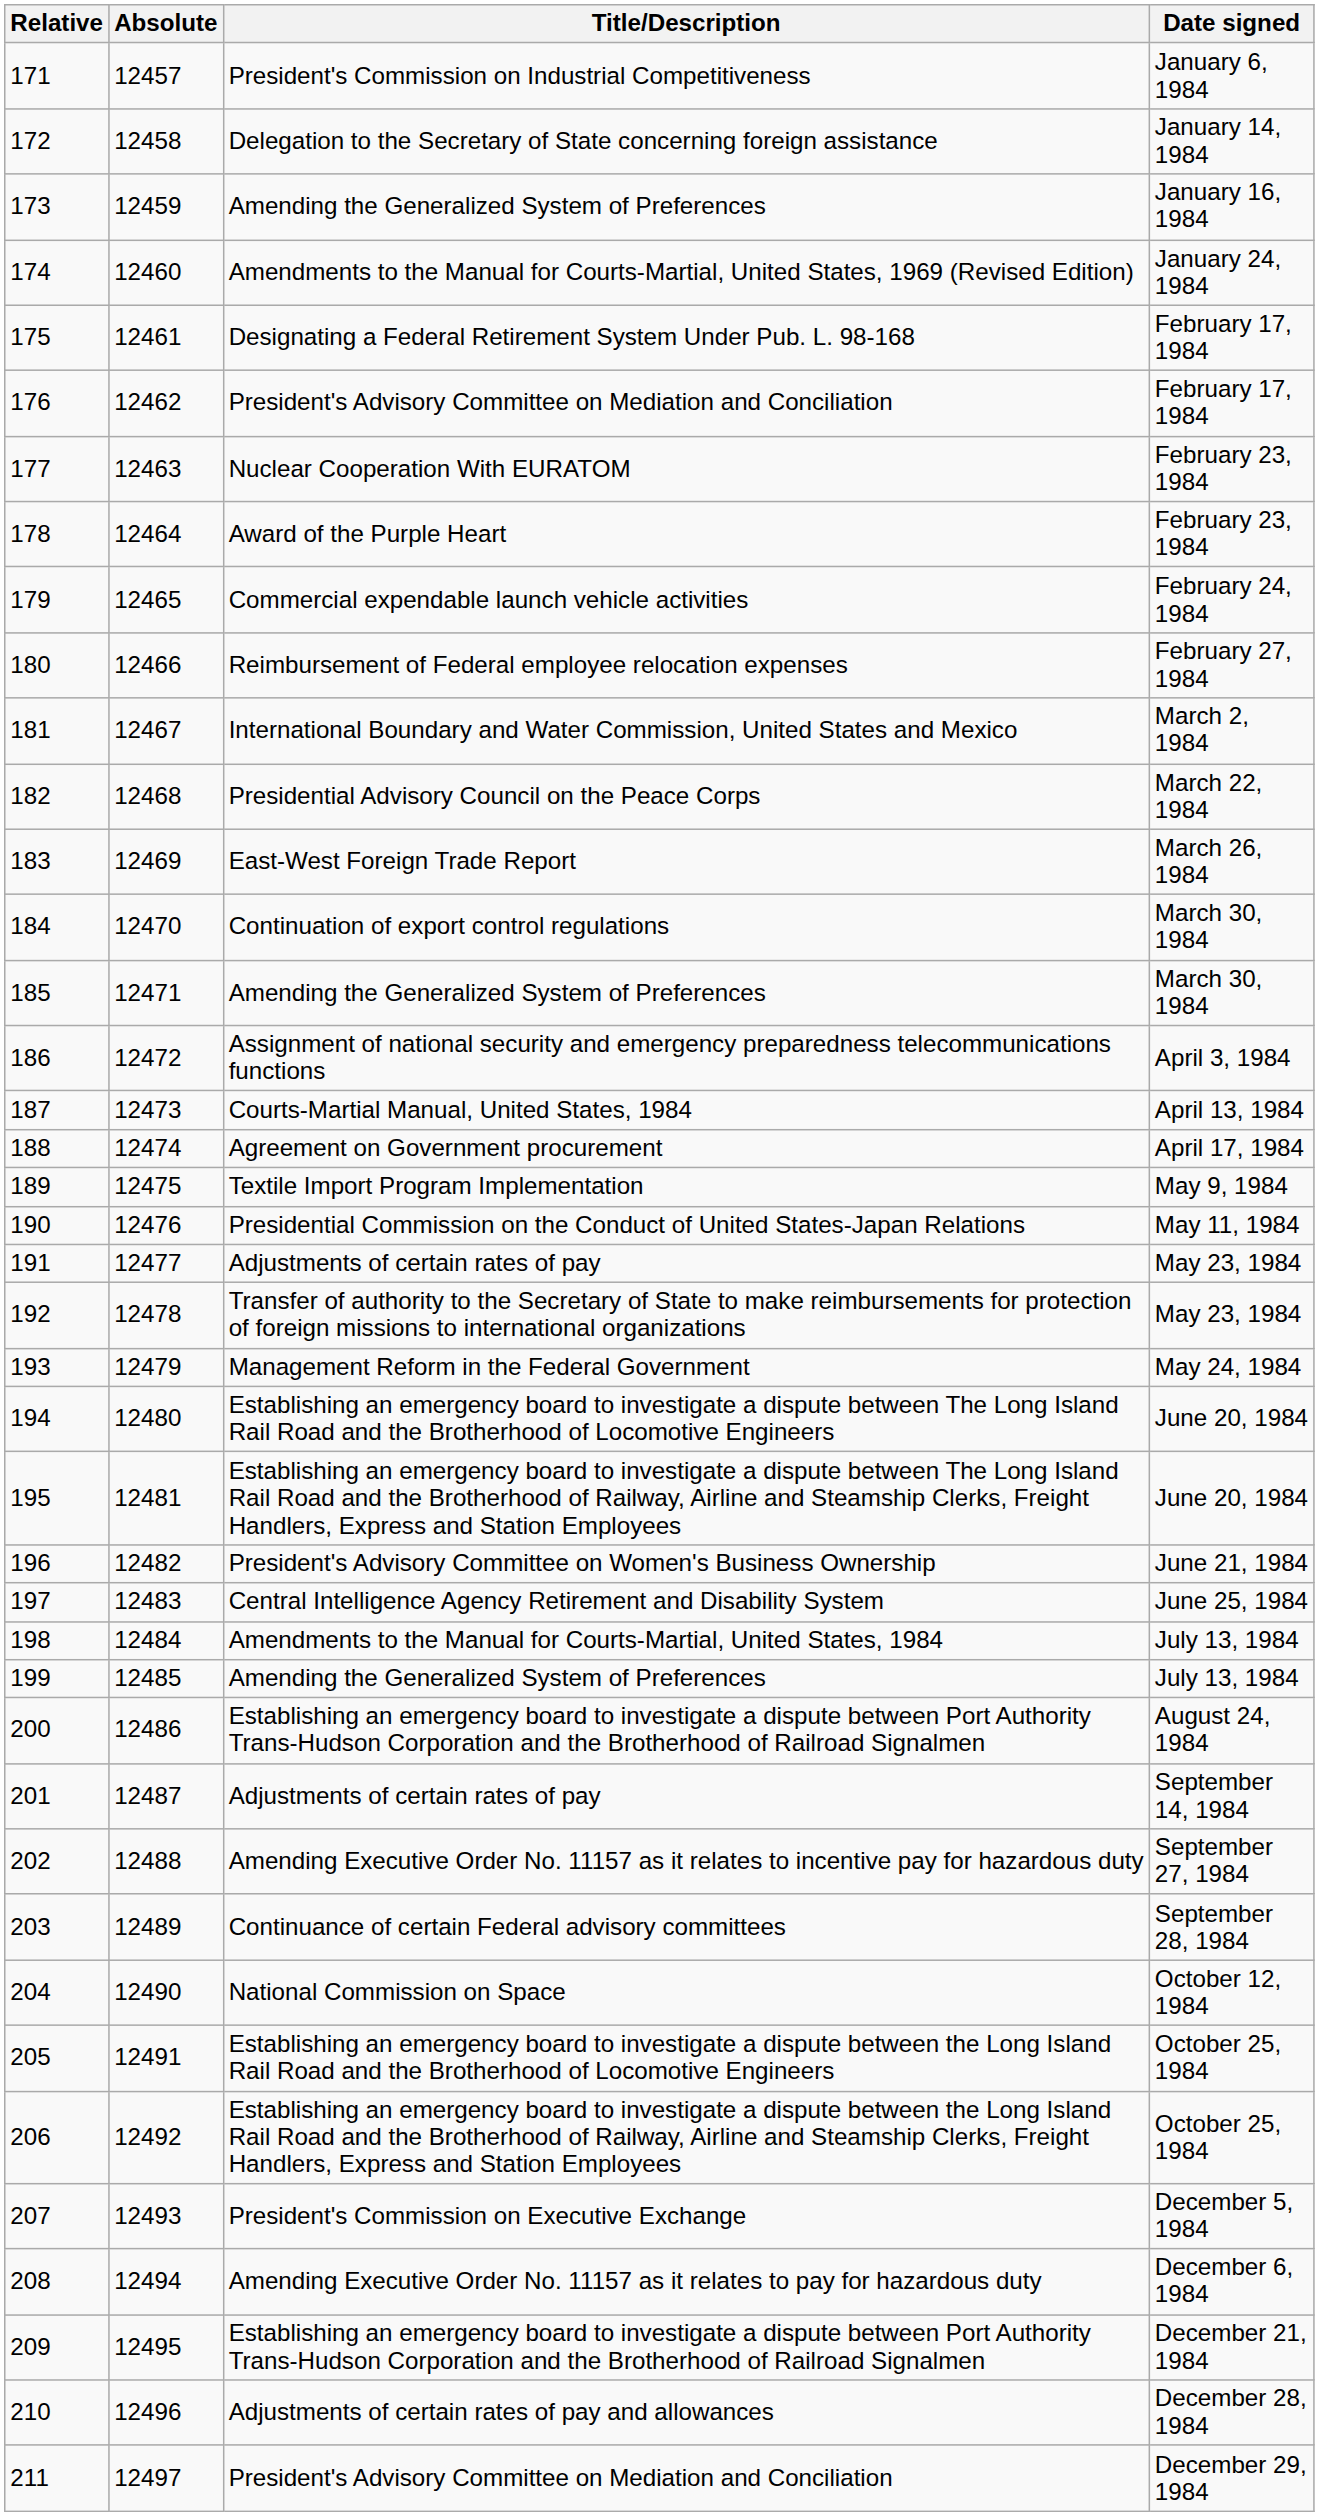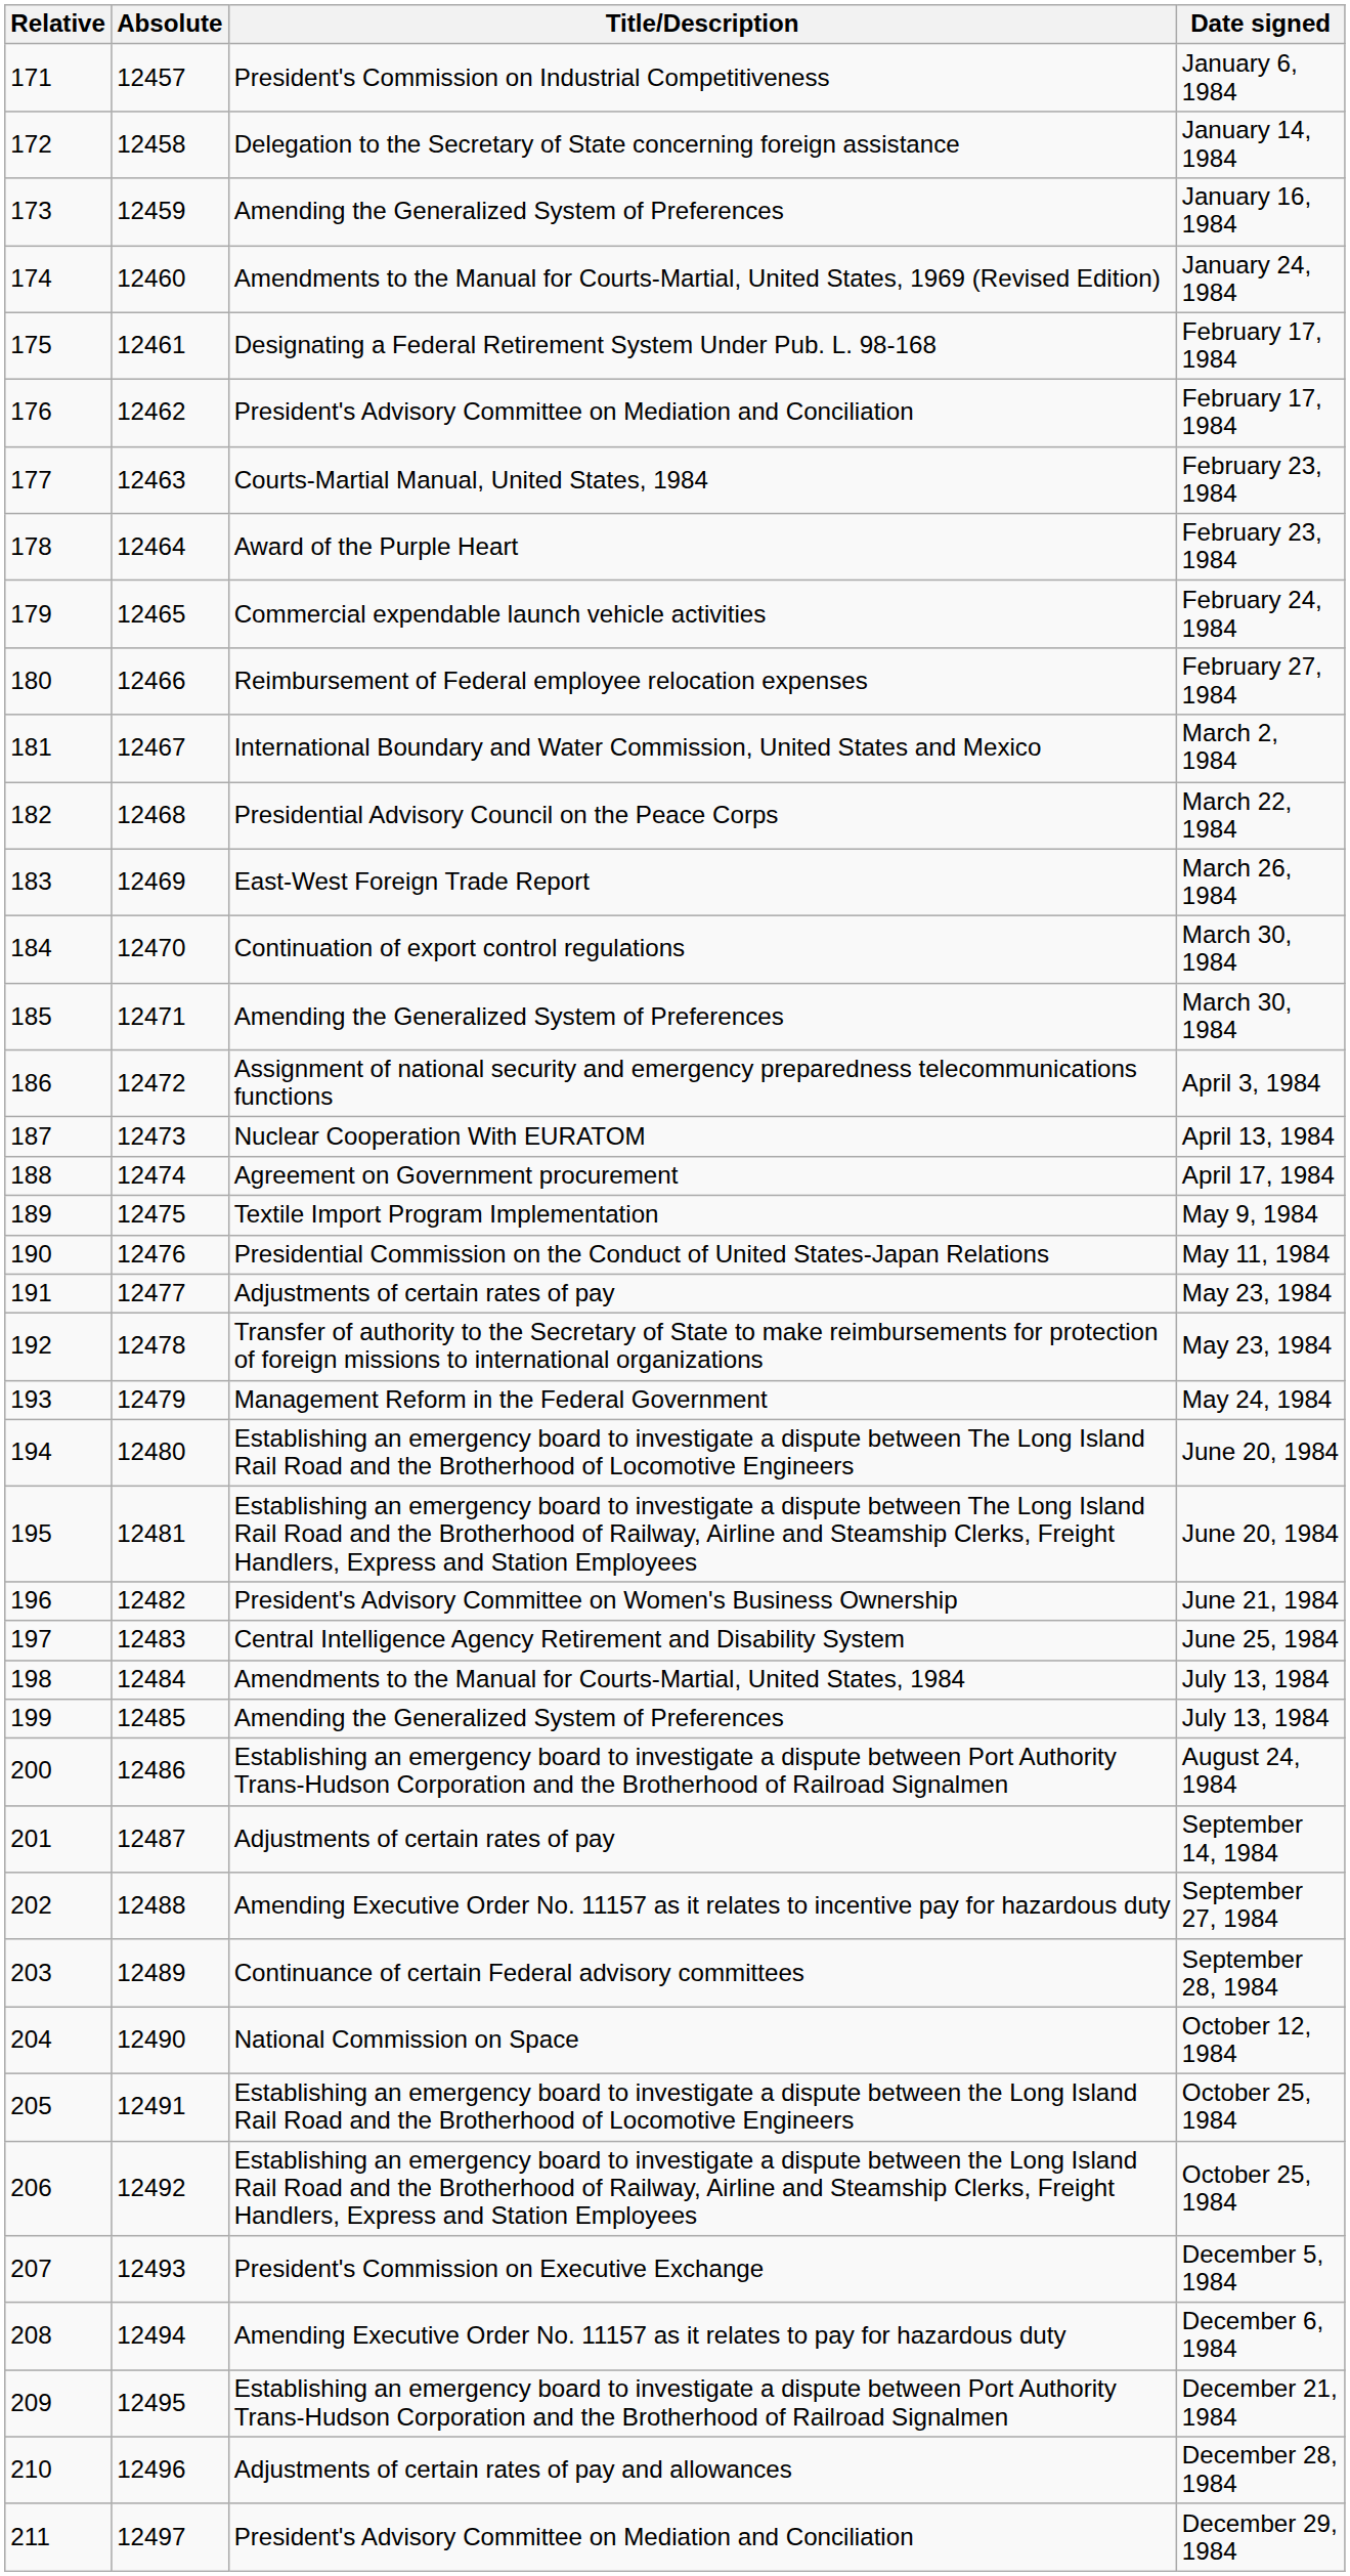177 | Title/Description: Nuclear Cooperation With EURATOM -> Courts-Martial Manual, United States, 1984
187 | Title/Description: Courts-Martial Manual, United States, 1984 -> Nuclear Cooperation With EURATOM
